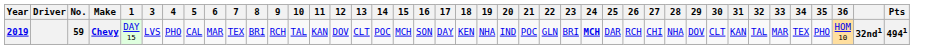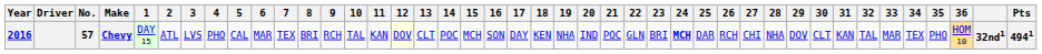+ column: 2 | ATL
Chevy | Year: 2019 -> 2016
Chevy | No.: 59 -> 57
Chevy | 12: no background -> lightyellow background
